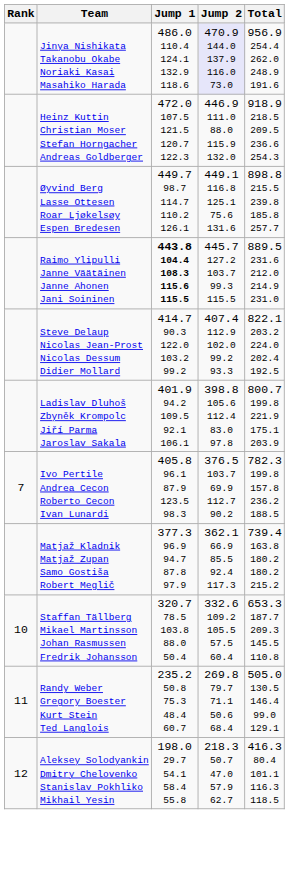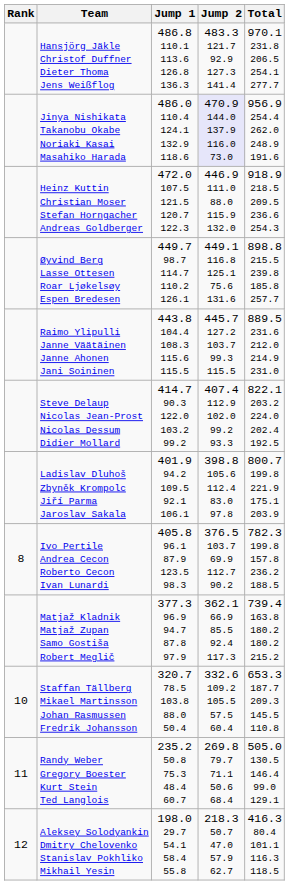+ row: Hansjörg Jäkle Christof Duffner Dieter Thoma Jens Weißflog | 486.8 110.1 113.6 126.8 136.3 | 483.3 121.7 92.9 127.3 141.4 | 970.1 231.8 206.5 254.1 277.7
Raimo Ylipulli Janne Väätäinen Janne Ahonen Jani Soininen | Jump 1: bold -> normal
Ivo Pertile Andrea Cecon Roberto Cecon Ivan Lunardi | Rank: 7 -> 8
